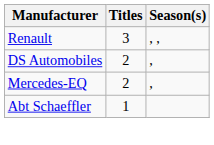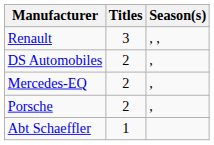+ row: Porsche | 2 | ,
